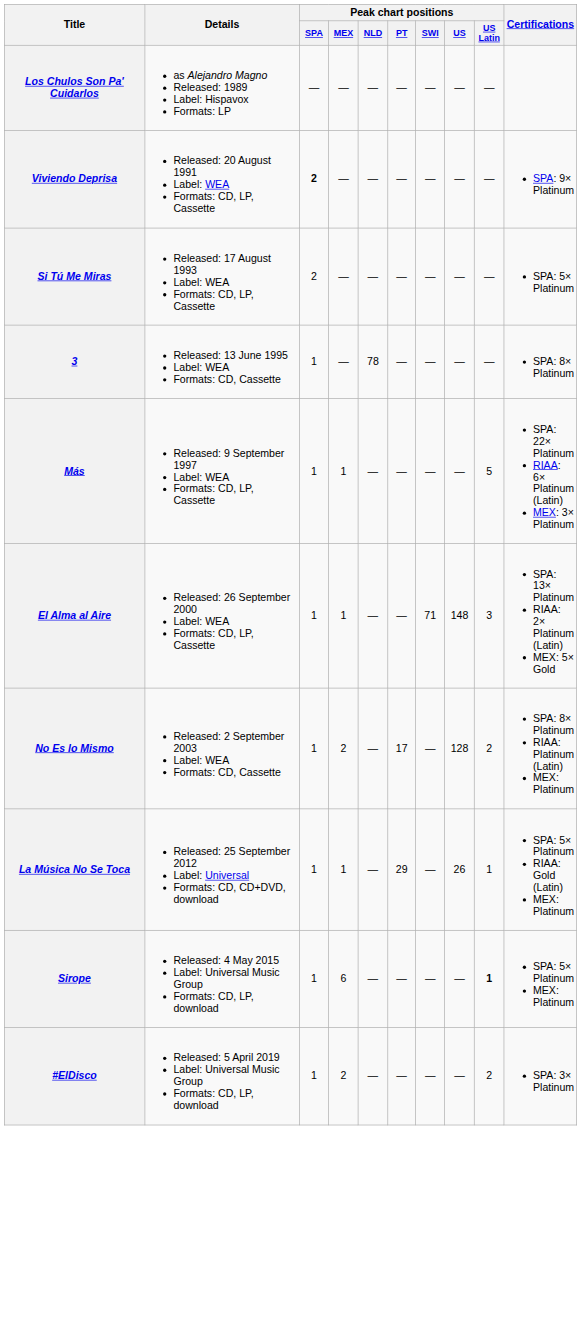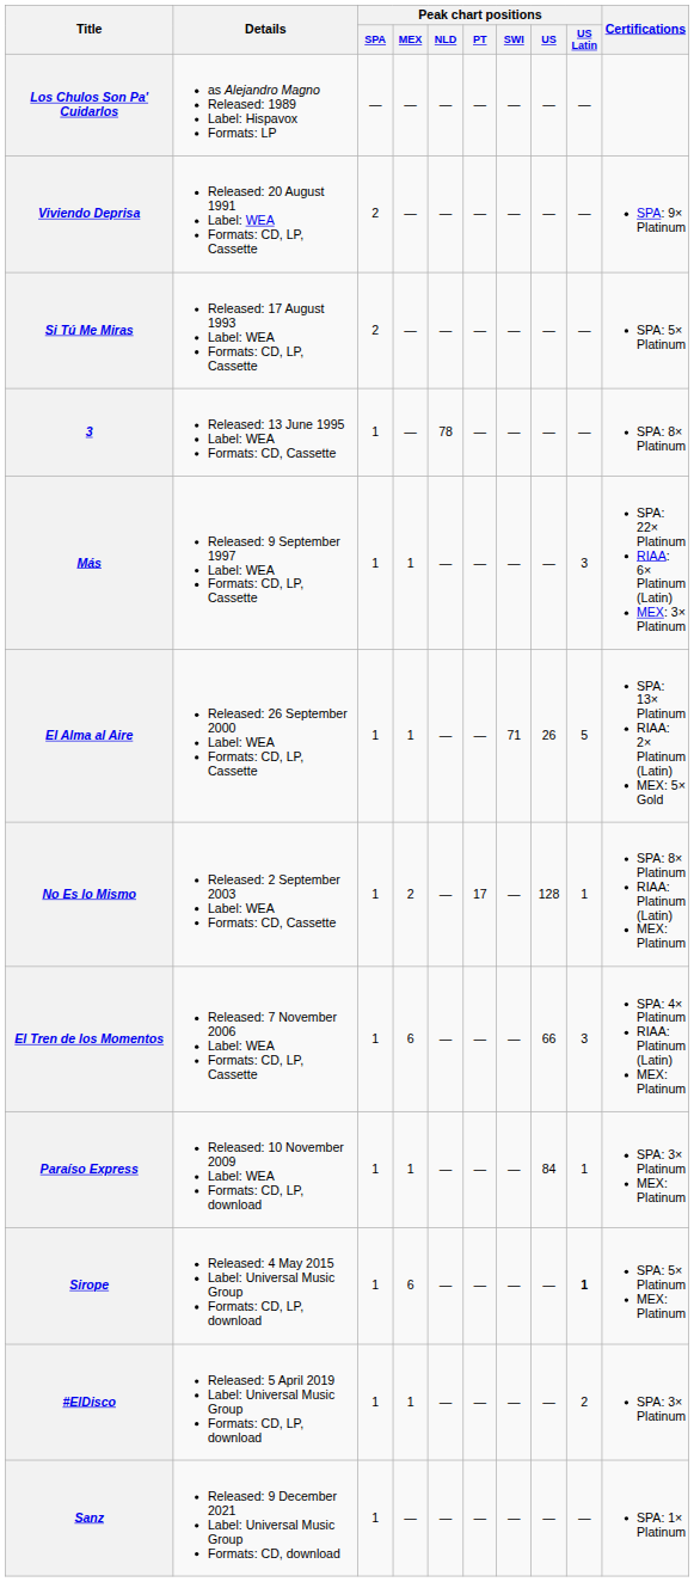Viviendo Deprisa | Peak chart positions / SPA: bold -> normal
Más | Peak chart positions / US Latin: 5 -> 3
El Alma al Aire | Peak chart positions / US: 148 -> 26
El Alma al Aire | Peak chart positions / US Latin: 3 -> 5
No Es lo Mismo | Peak chart positions / US Latin: 2 -> 1
+ row: El Tren de los Momentos | Released: 7 November 2006 Label: WEA Formats: CD, LP, Cassette | 1 | 6 | — | — | — | 66 | 3 | SPA: 4× Platinum RIAA: Platinum (Latin) MEX: Platinum
+ row: Paraíso Express | Released: 10 November 2009 Label: WEA Formats: CD, LP, download | 1 | 1 | — | — | — | 84 | 1 | SPA: 3× Platinum MEX: Platinum
- row: La Música No Se Toca | Released: 25 September 2012 Label: Universal Formats: CD, CD+DVD, download | 1 | 1 | — | 29 | — | 26 | 1 | SPA: 5× Platinum RIAA: Gold (Latin) MEX: Platinum
#ElDisco | Peak chart positions / MEX: 2 -> 1
+ row: Sanz | Released: 9 December 2021 Label: Universal Music Group Formats: CD, download | 1 | — | — | — | — | — | — | SPA: 1× Platinum
